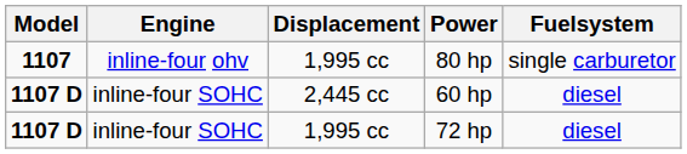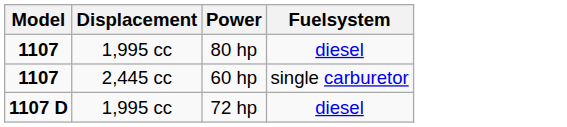- column: Engine | inline-four ohv | inline-four SOHC | inline-four SOHC
80 hp | Fuelsystem: single carburetor -> diesel
60 hp | Model: 1107 D -> 1107
60 hp | Fuelsystem: diesel -> single carburetor
